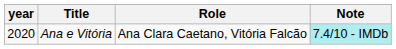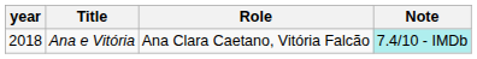Ana e Vitória | year: 2020 -> 2018
